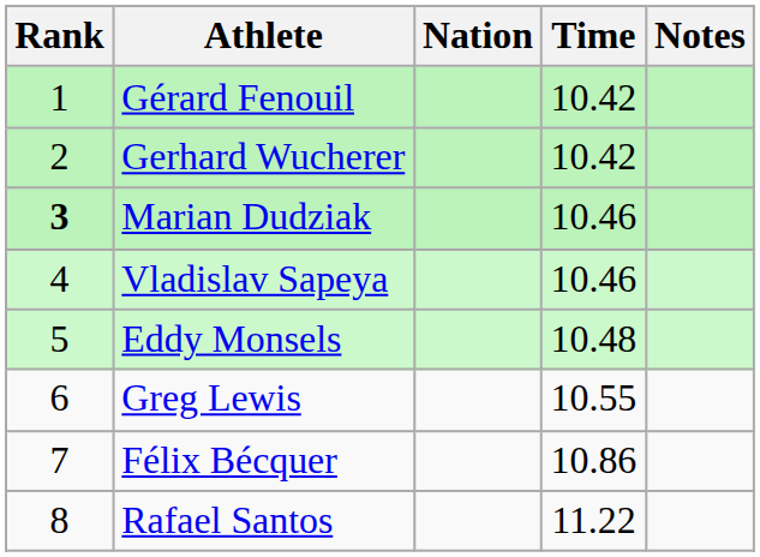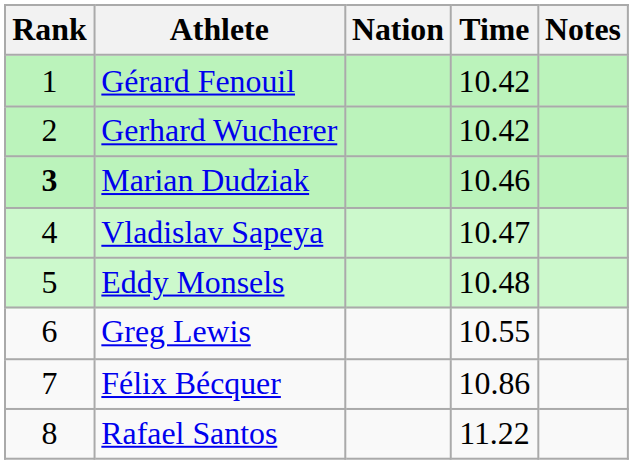Vladislav Sapeya | Time: 10.46 -> 10.47
